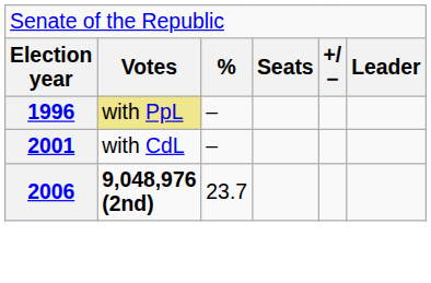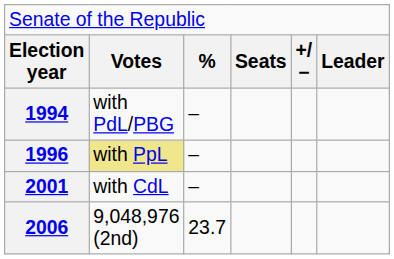+ row: 1994 | with PdL/PBG | –
2006 | column 2: bold -> normal
